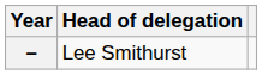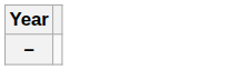- column: Head of delegation | Lee Smithurst
